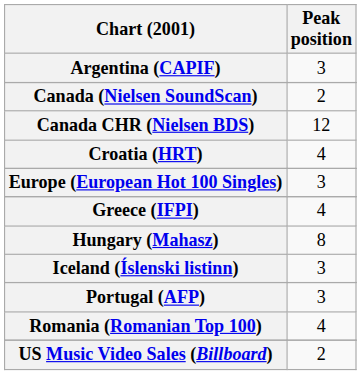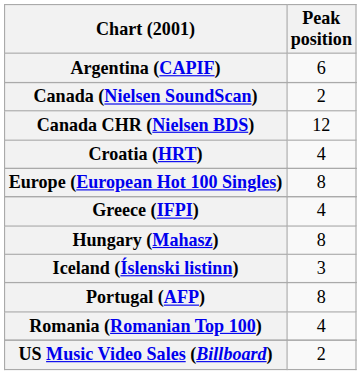Argentina (CAPIF) | Peak position: 3 -> 6
Europe (European Hot 100 Singles) | Peak position: 3 -> 8
Portugal (AFP) | Peak position: 3 -> 8
